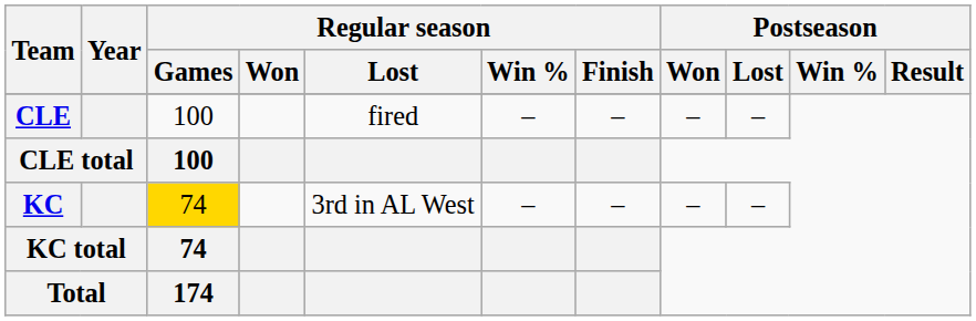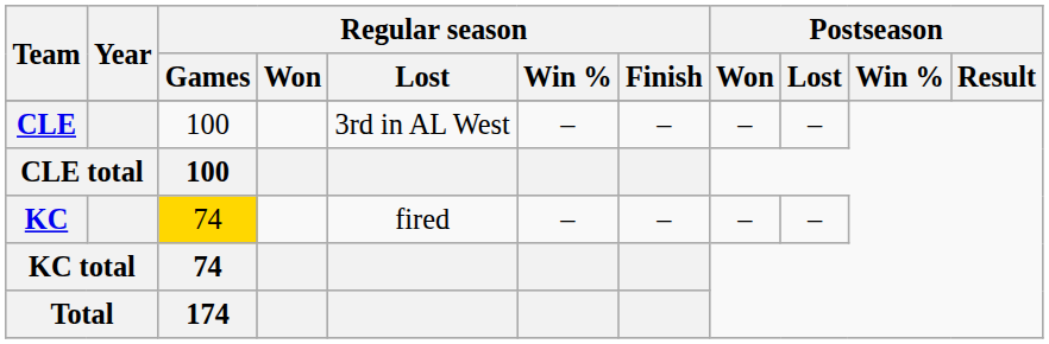CLE | Regular season / Lost: fired -> 3rd in AL West
KC | Regular season / Lost: 3rd in AL West -> fired
